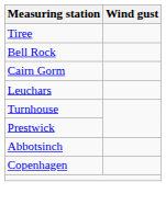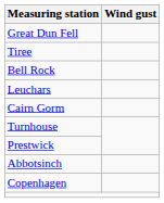+ row: Great Dun Fell
rows swapped: Cairn Gorm <-> Leuchars
